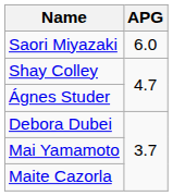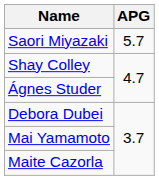Saori Miyazaki | APG: 6.0 -> 5.7
